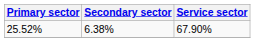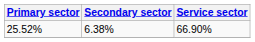25.52% | Service sector: 67.90% -> 66.90%
